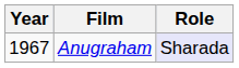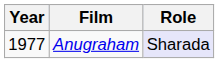Anugraham | Year: 1967 -> 1977
